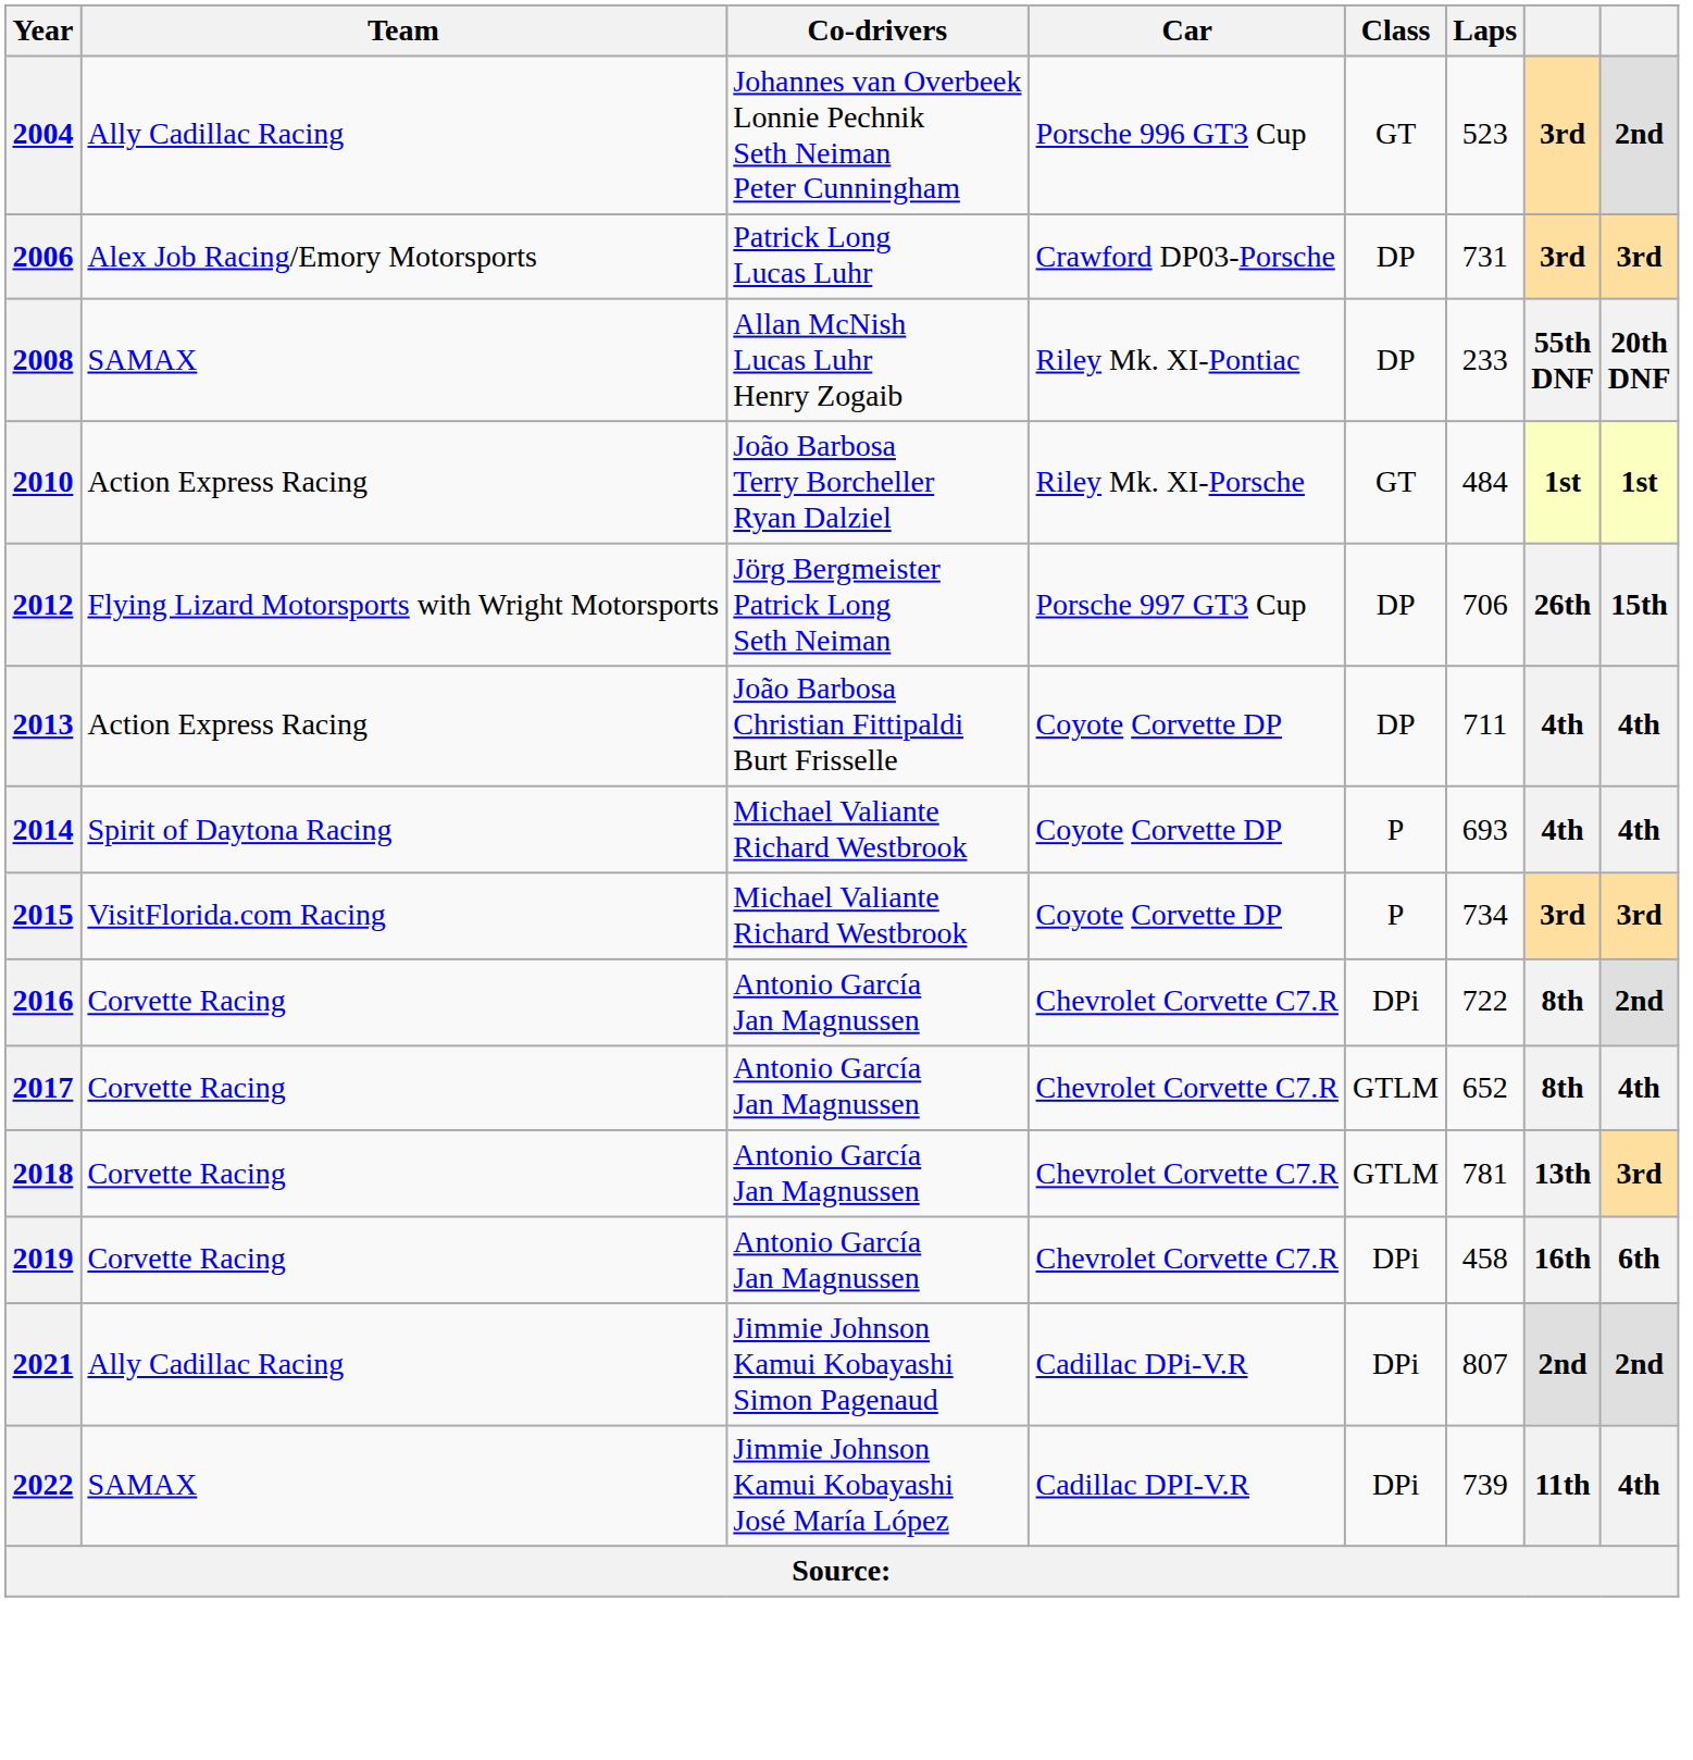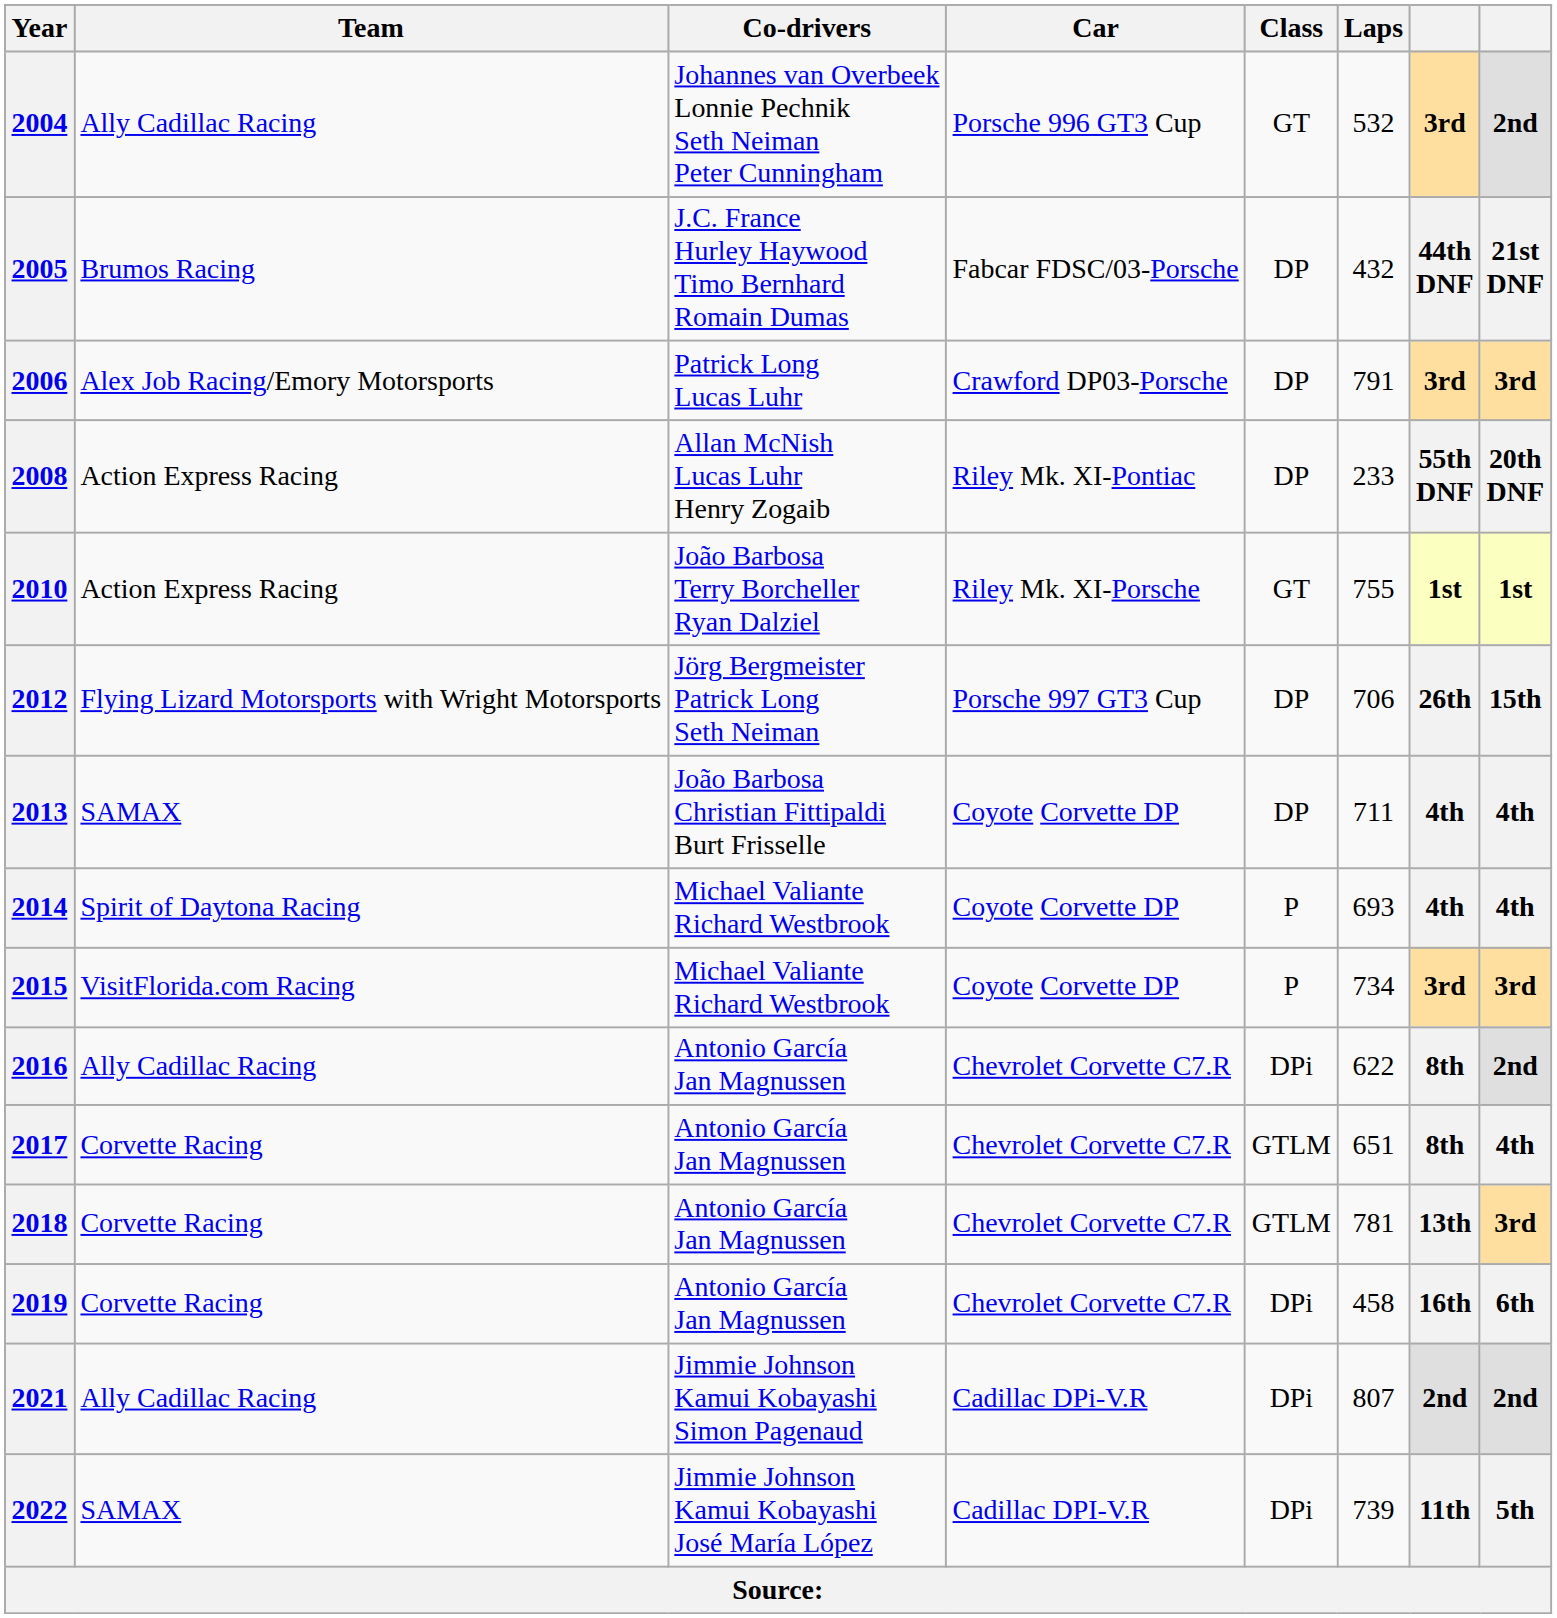2004 | Laps: 523 -> 532
+ row: 2005 | Brumos Racing | J.C. France Hurley Haywood Timo Bernhard Romain Dumas | Fabcar FDSC/03-Porsche | DP | 432 | 44th DNF | 21st DNF
2006 | Laps: 731 -> 791
2008 | Team: SAMAX -> Action Express Racing
2010 | Laps: 484 -> 755
2013 | Team: Action Express Racing -> SAMAX
2016 | Team: Corvette Racing -> Ally Cadillac Racing
2016 | Laps: 722 -> 622
2017 | Laps: 652 -> 651
2022 | column 8: 4th -> 5th
